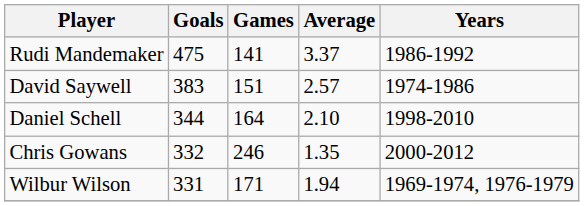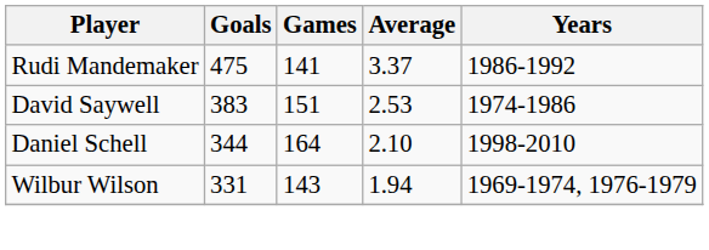David Saywell | Average: 2.57 -> 2.53
- row: Chris Gowans | 332 | 246 | 1.35 | 2000-2012
Wilbur Wilson | Games: 171 -> 143
